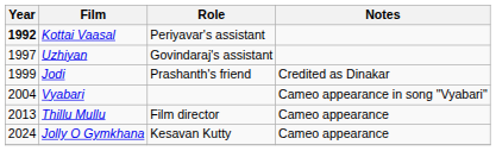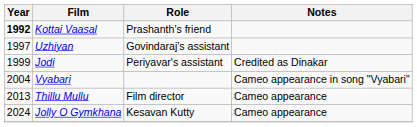Kottai Vaasal | Role: Periyavar's assistant -> Prashanth's friend
Jodi | Role: Prashanth's friend -> Periyavar's assistant
